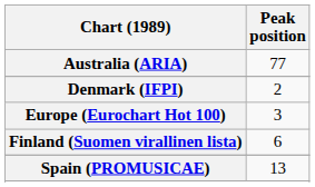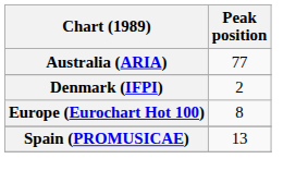Europe (Eurochart Hot 100) | Peak position: 3 -> 8
- row: Finland (Suomen virallinen lista) | 6
